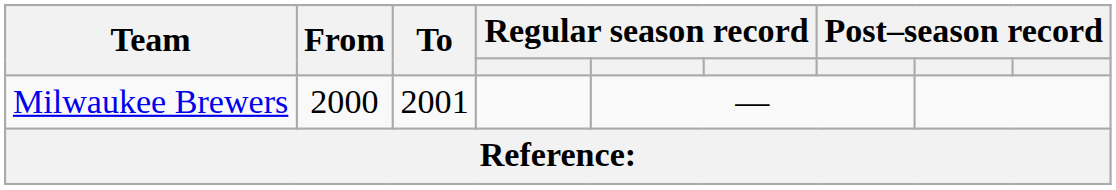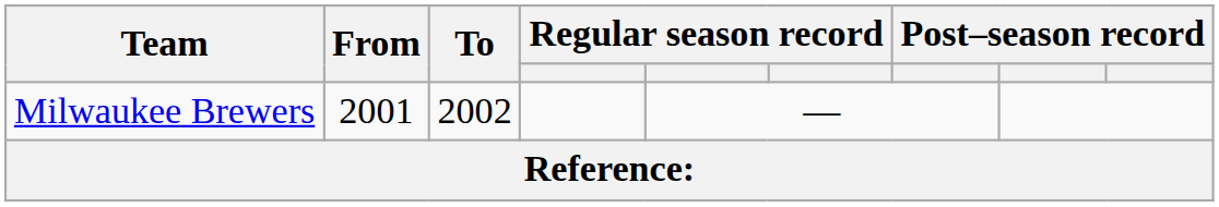Milwaukee Brewers | From: 2000 -> 2001
Milwaukee Brewers | To: 2001 -> 2002
